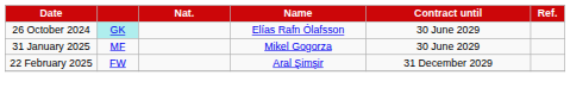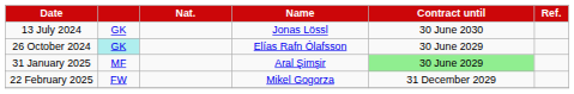+ row: 13 July 2024 | GK | Jonas Lössl | 30 June 2030
31 January 2025 | Name: Mikel Gogorza -> Aral Şimşir
31 January 2025 | Contract until: no background -> lightgreen background
22 February 2025 | Name: Aral Şimşir -> Mikel Gogorza
